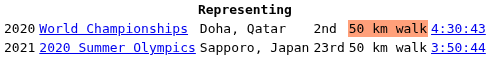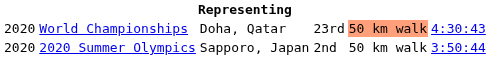World Championships | column 4: 2nd -> 23rd
2020 Summer Olympics | column 1: 2021 -> 2020
2020 Summer Olympics | column 4: 23rd -> 2nd
